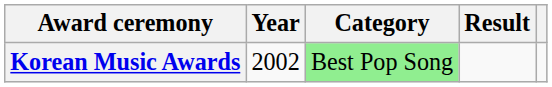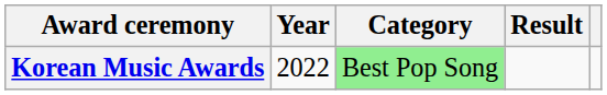Korean Music Awards | Year: 2002 -> 2022
